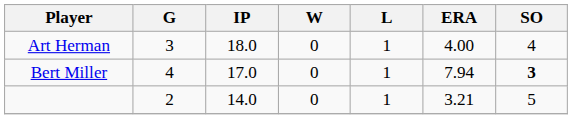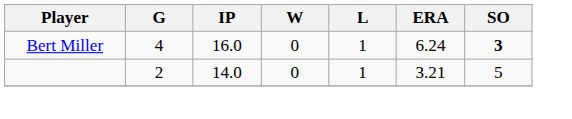- row: Art Herman | 3 | 18.0 | 0 | 1 | 4.00 | 4
Bert Miller | IP: 17.0 -> 16.0
Bert Miller | ERA: 7.94 -> 6.24
